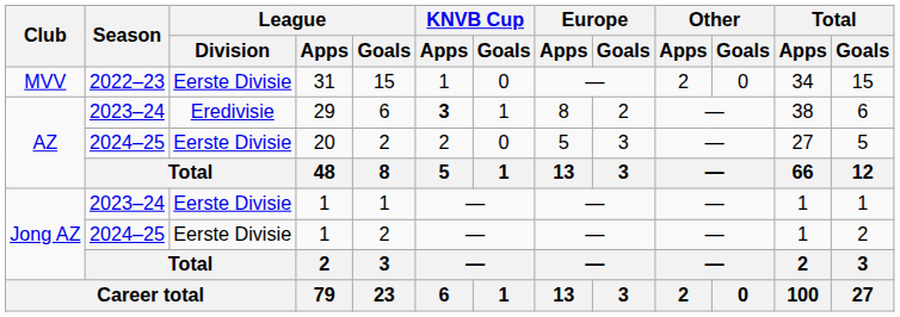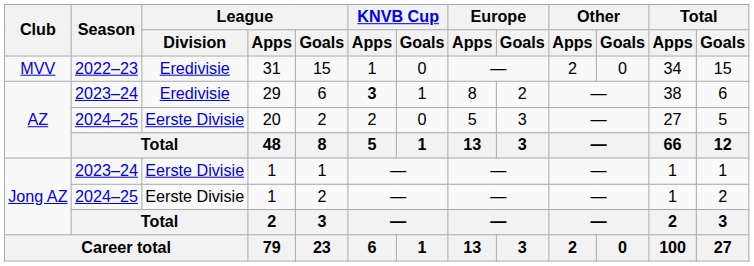31 | League / Division: Eerste Divisie -> Eredivisie
